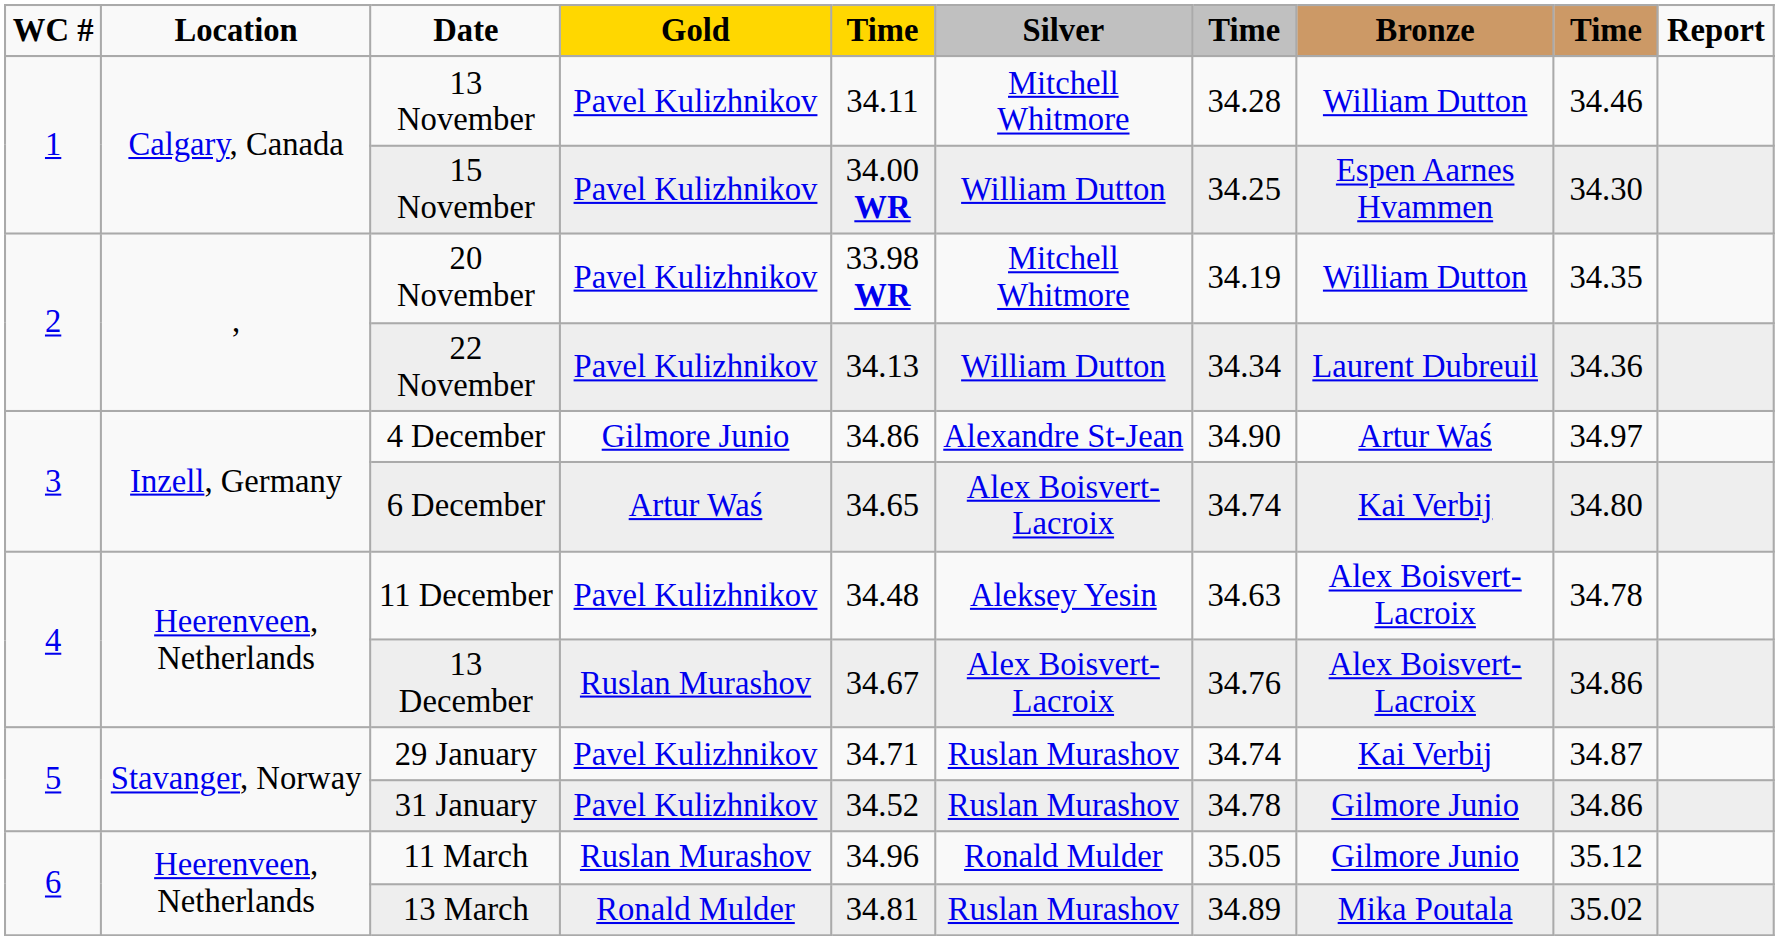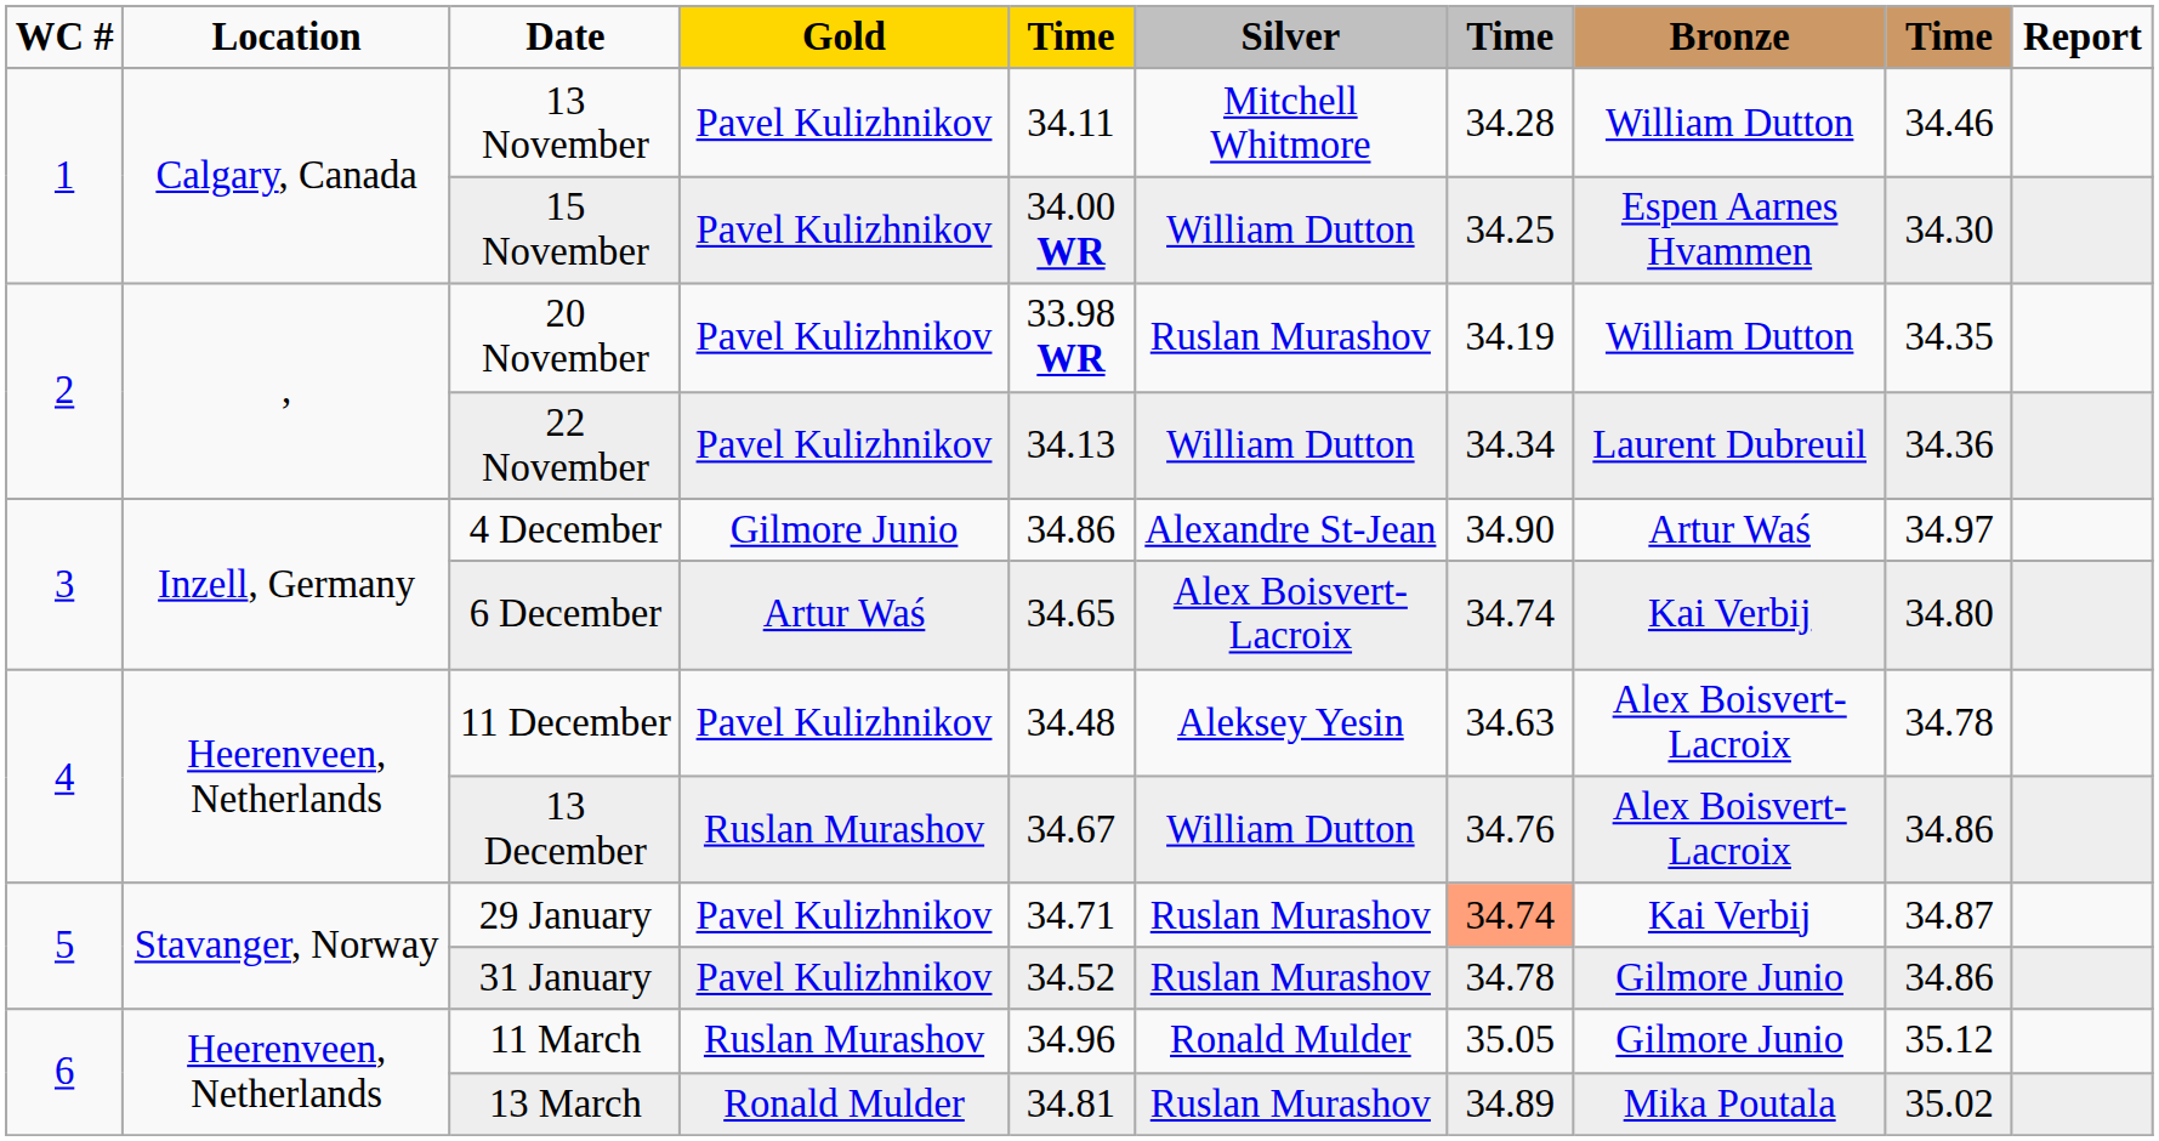20 November | Silver: Mitchell Whitmore -> Ruslan Murashov
13 December | Silver: Alex Boisvert-Lacroix -> William Dutton
29 January | column 7: no background -> lightsalmon background
